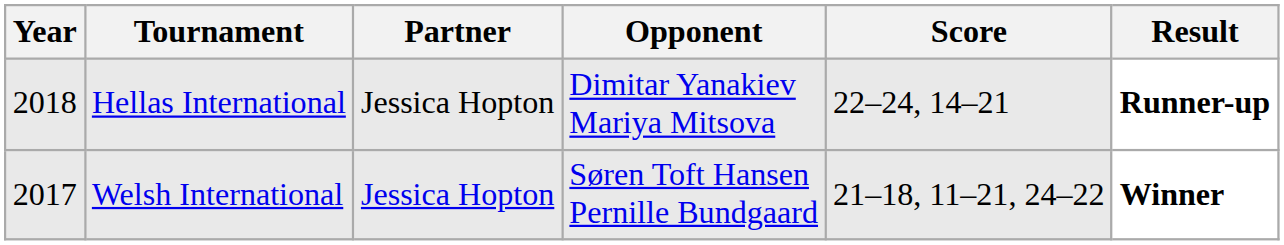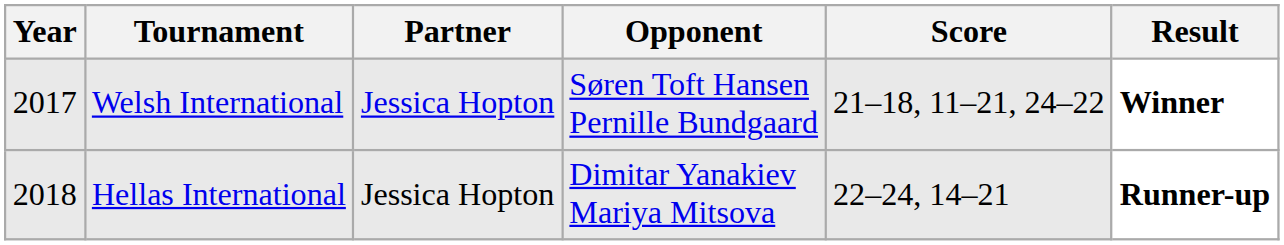rows swapped: Welsh International <-> Hellas International
